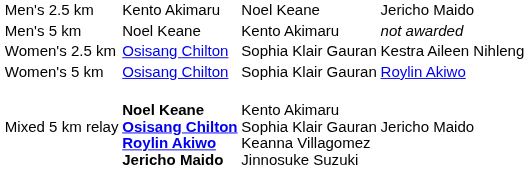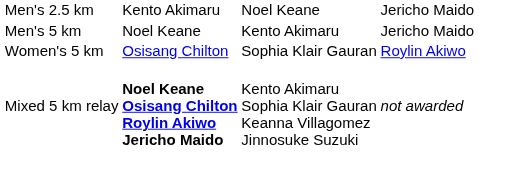Men's 5 km | column 4: not awarded -> Jericho Maido
- row: Women's 2.5 km | Osisang Chilton | Sophia Klair Gauran | Kestra Aileen Nihleng
Mixed 5 km relay | column 4: Jericho Maido -> not awarded
